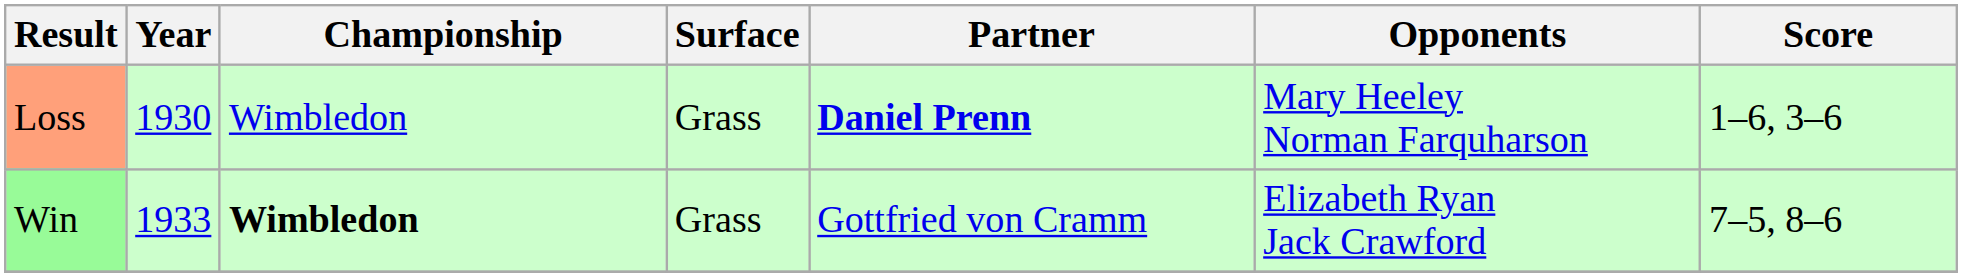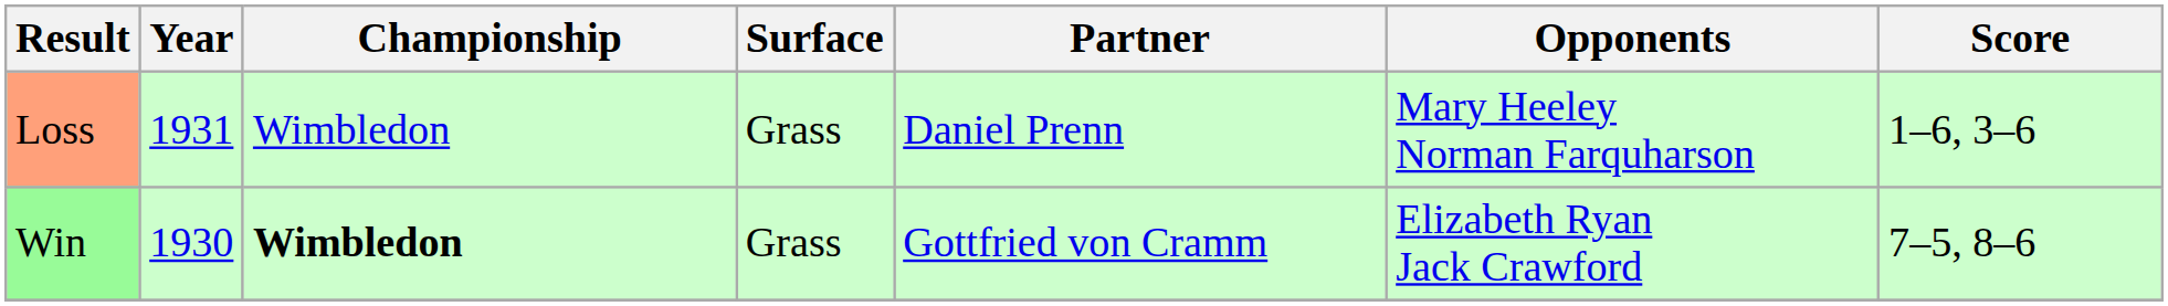Loss | Year: 1930 -> 1931
Loss | Partner: bold -> normal
Win | Year: 1933 -> 1930
